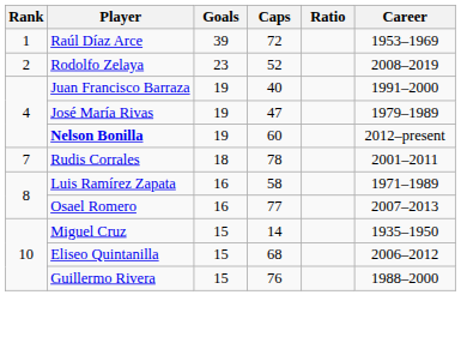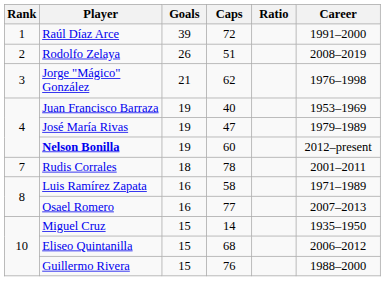Raúl Díaz Arce | Career: 1953–1969 -> 1991–2000
Rodolfo Zelaya | Goals: 23 -> 26
Rodolfo Zelaya | Caps: 52 -> 51
+ row: 3 | Jorge "Mágico" González | 21 | 62 | 1976–1998
Juan Francisco Barraza | Career: 1991–2000 -> 1953–1969
